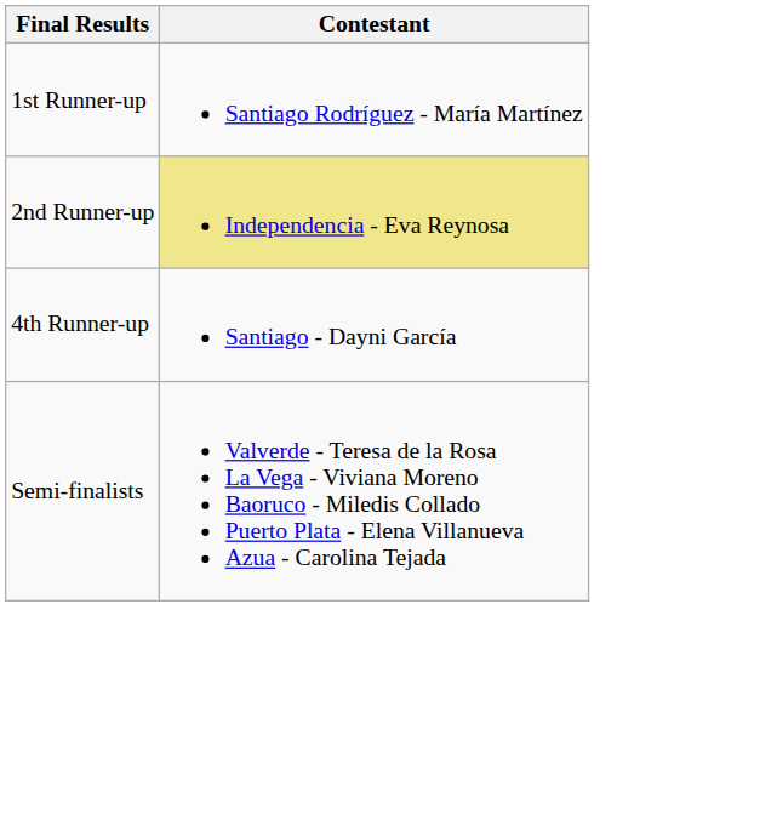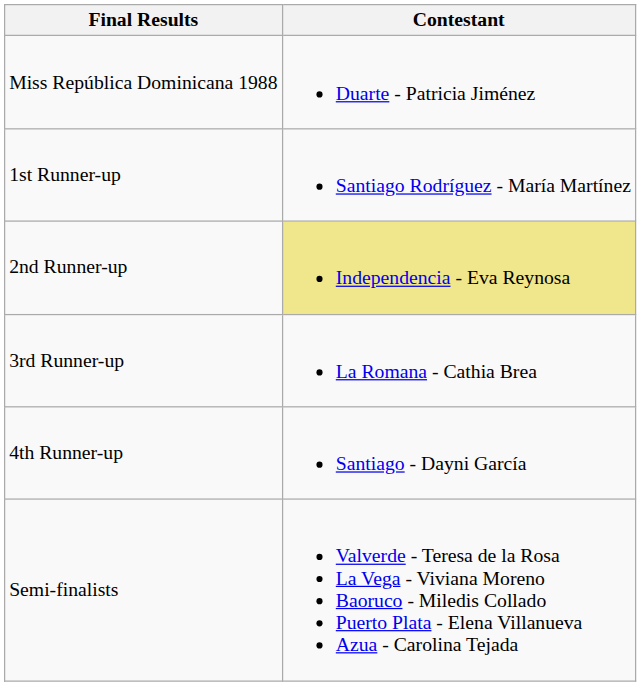+ row: Miss República Dominicana 1988 | Duarte - Patricia Jiménez
+ row: 3rd Runner-up | La Romana - Cathia Brea
